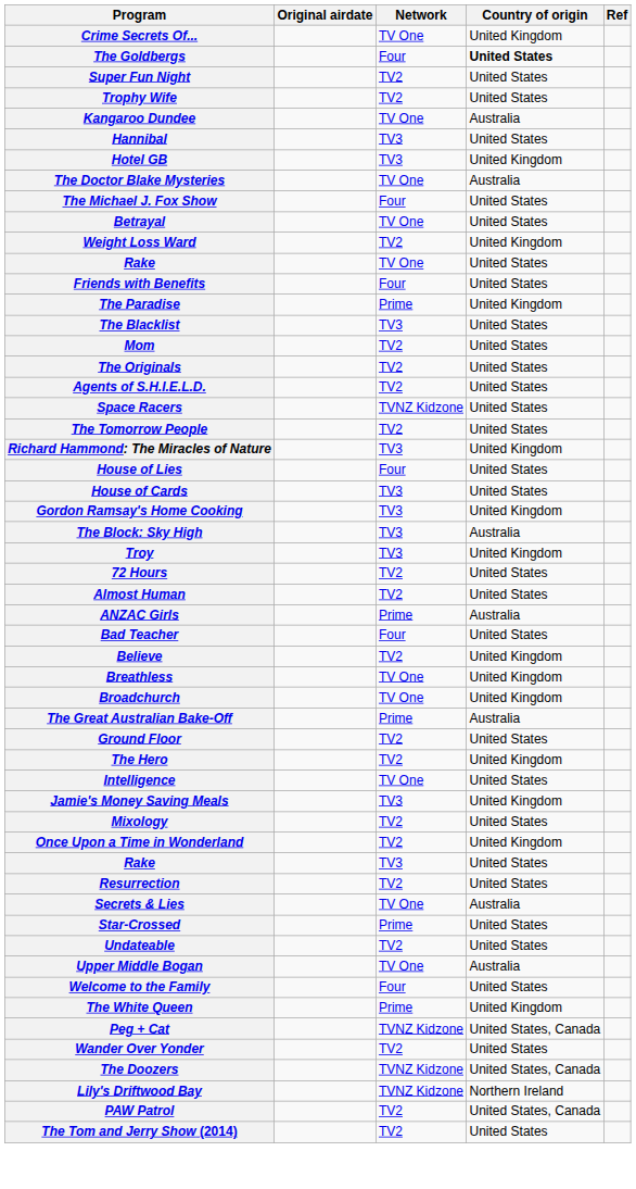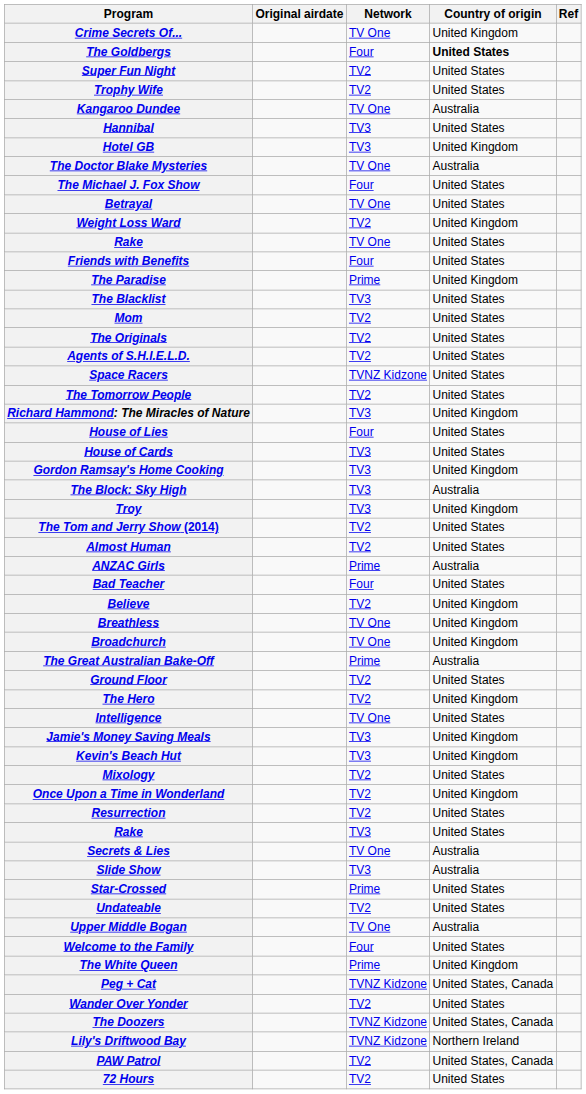rows swapped: 72 Hours <-> The Tom and Jerry Show (2014)
+ row: Kevin's Beach Hut | TV3 | United Kingdom
rows swapped: Rake / TV3 <-> Resurrection
+ row: Slide Show | TV3 | Australia
